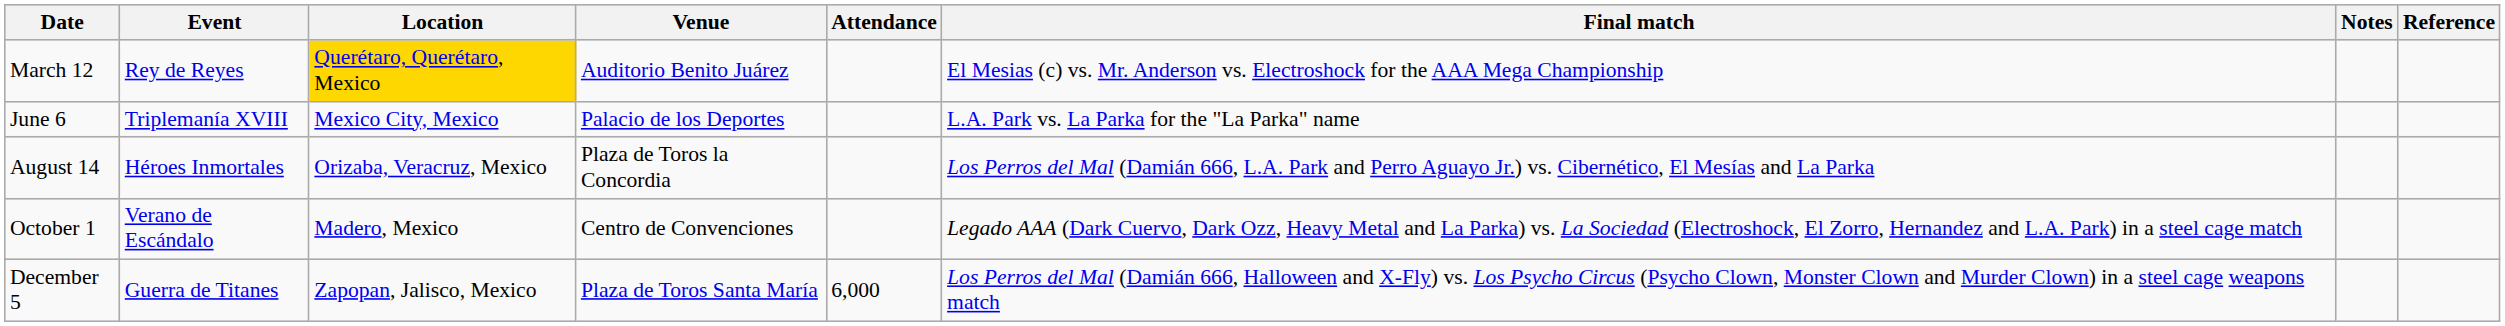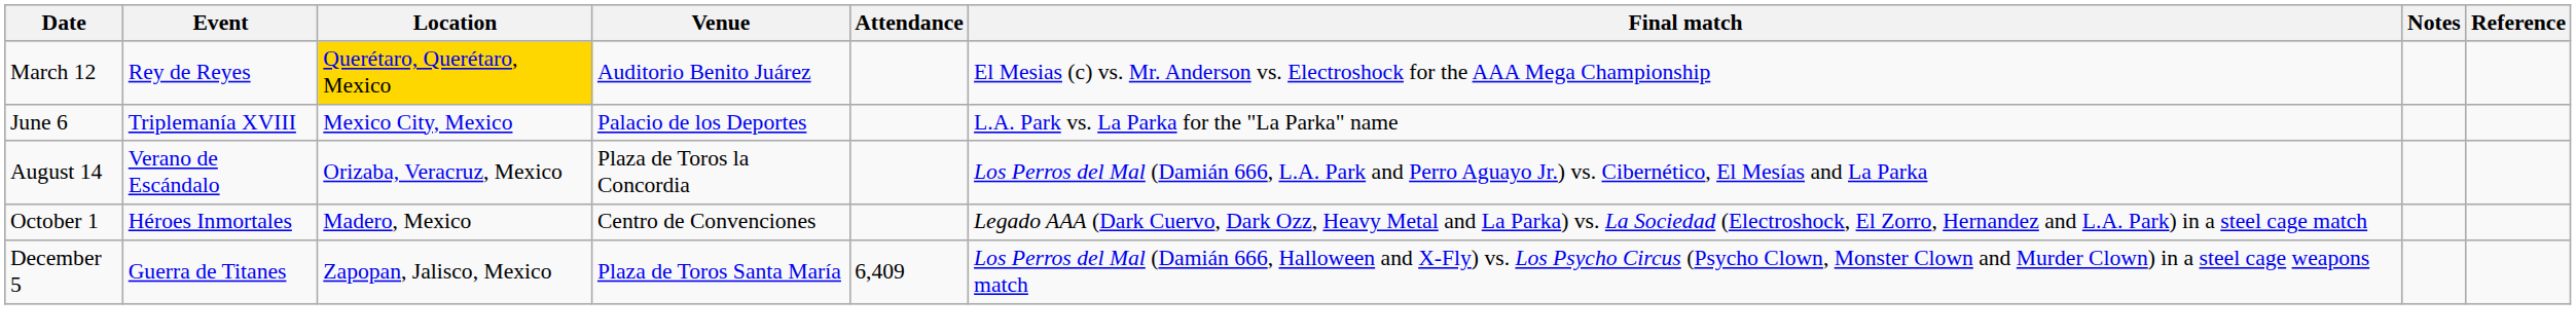August 14 | Event: Héroes Inmortales -> Verano de Escándalo
October 1 | Event: Verano de Escándalo -> Héroes Inmortales
December 5 | Attendance: 6,000 -> 6,409
